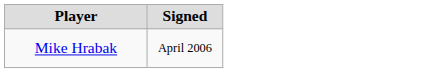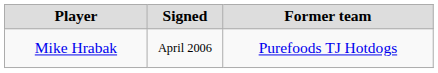+ column: Former team | Purefoods TJ Hotdogs
